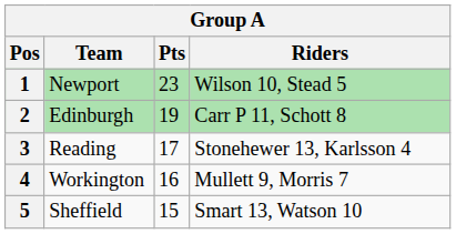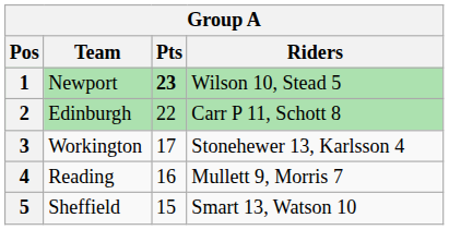1 | Pts: normal -> bold
2 | Pts: 19 -> 22
3 | Team: Reading -> Workington
4 | Team: Workington -> Reading
